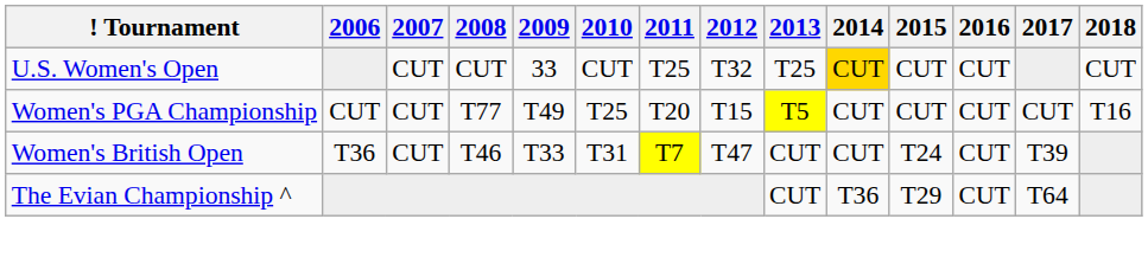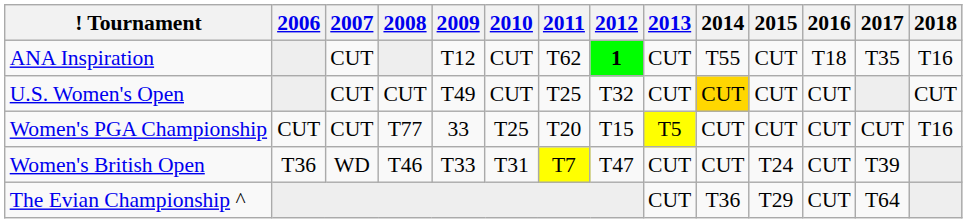+ row: ANA Inspiration | CUT | T12 | CUT | T62 | 1 | CUT | T55 | CUT | T18 | T35 | T16
U.S. Women's Open | 2009: 33 -> T49
U.S. Women's Open | 2013: T25 -> CUT
Women's PGA Championship | 2009: T49 -> 33
Women's British Open | 2007: CUT -> WD
